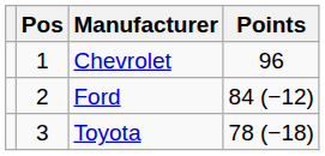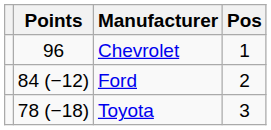columns swapped: Pos <-> Points
